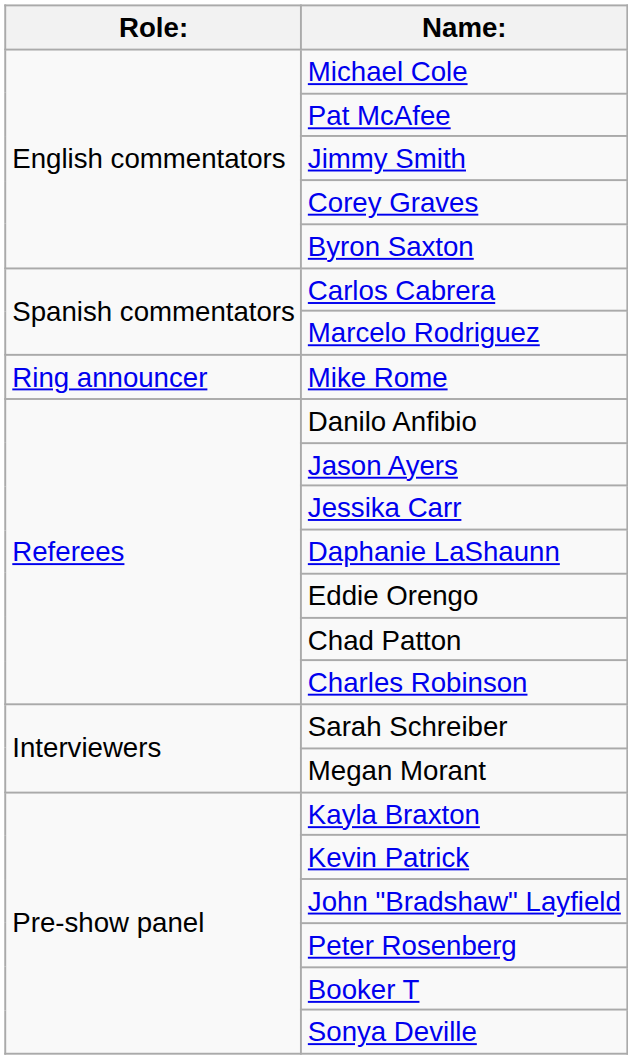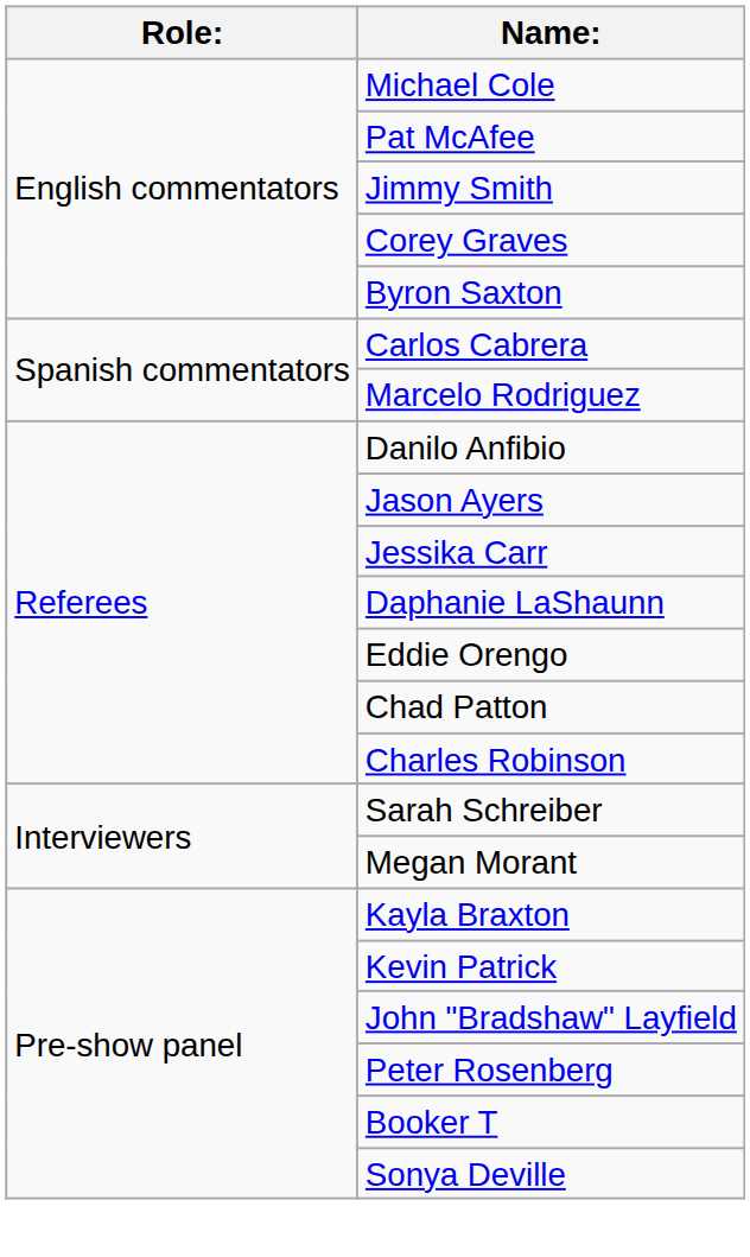- row: Ring announcer | Mike Rome
